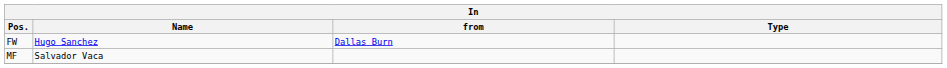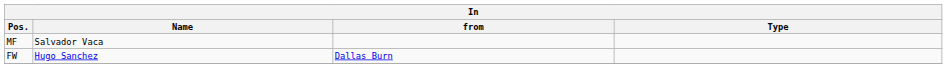rows swapped: FW <-> MF
